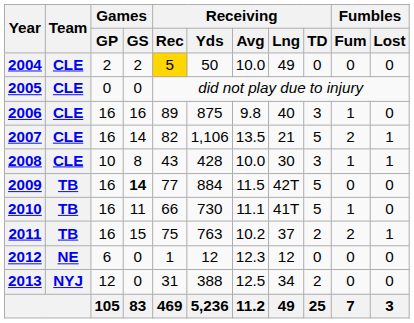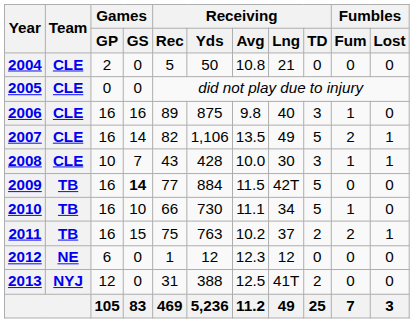2004 | Games / GS: 2 -> 0
2004 | Receiving / Rec: gold background -> no background
2004 | Receiving / Avg: 10.0 -> 10.8
2004 | Receiving / Lng: 49 -> 21
2007 | Receiving / Lng: 21 -> 49
2008 | Games / GS: 8 -> 7
2010 | Games / GS: 11 -> 10
2010 | Receiving / Lng: 41T -> 34
2013 | Receiving / Lng: 34 -> 41T
